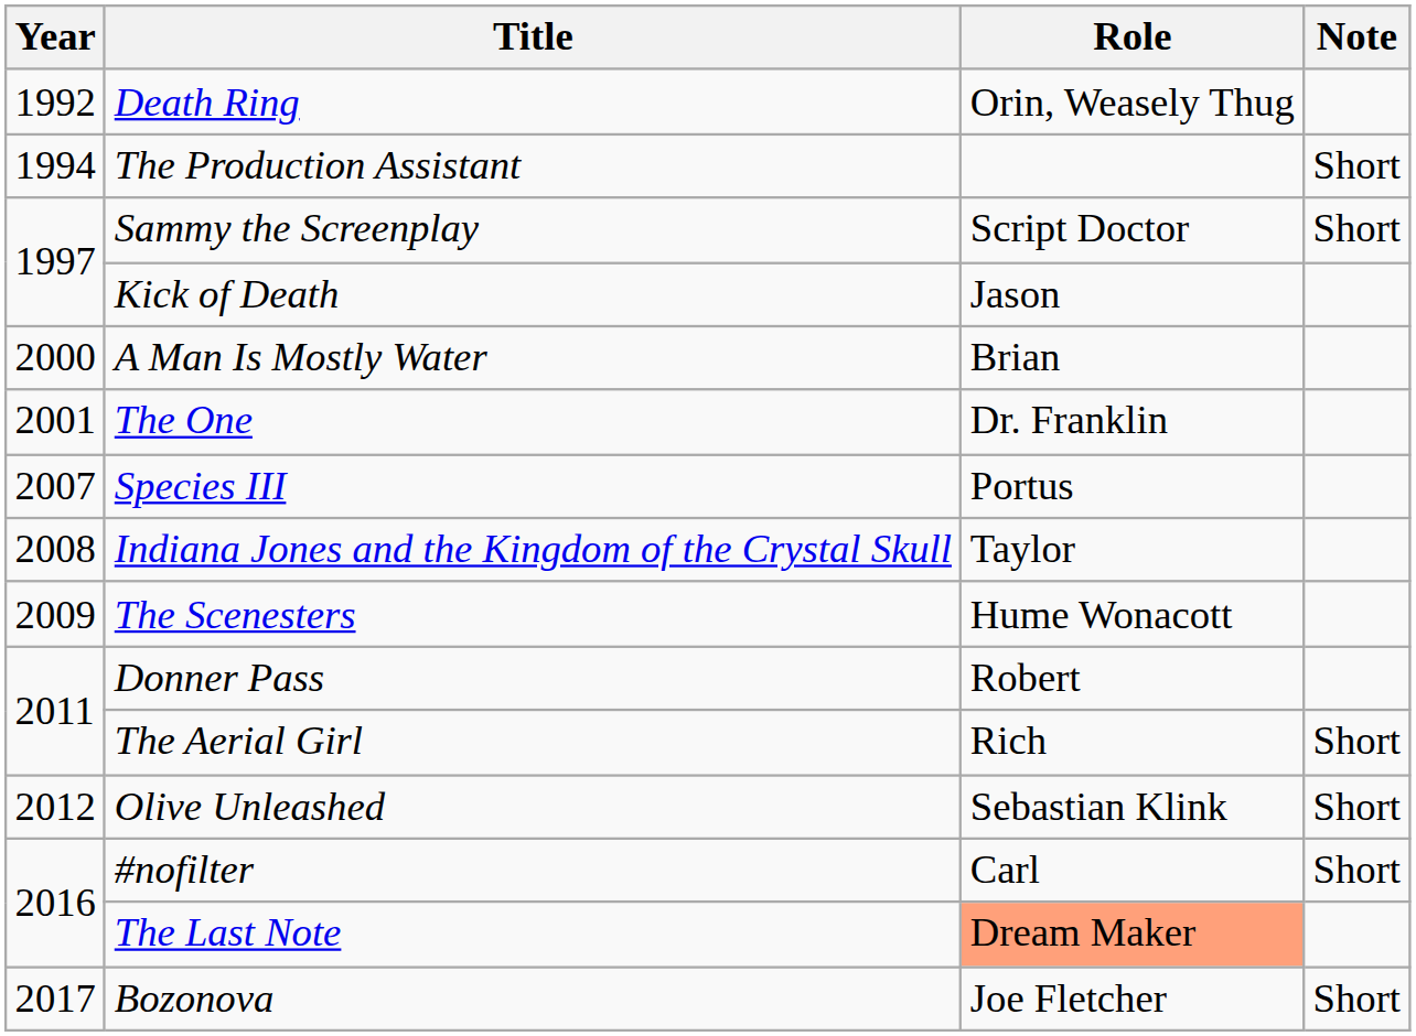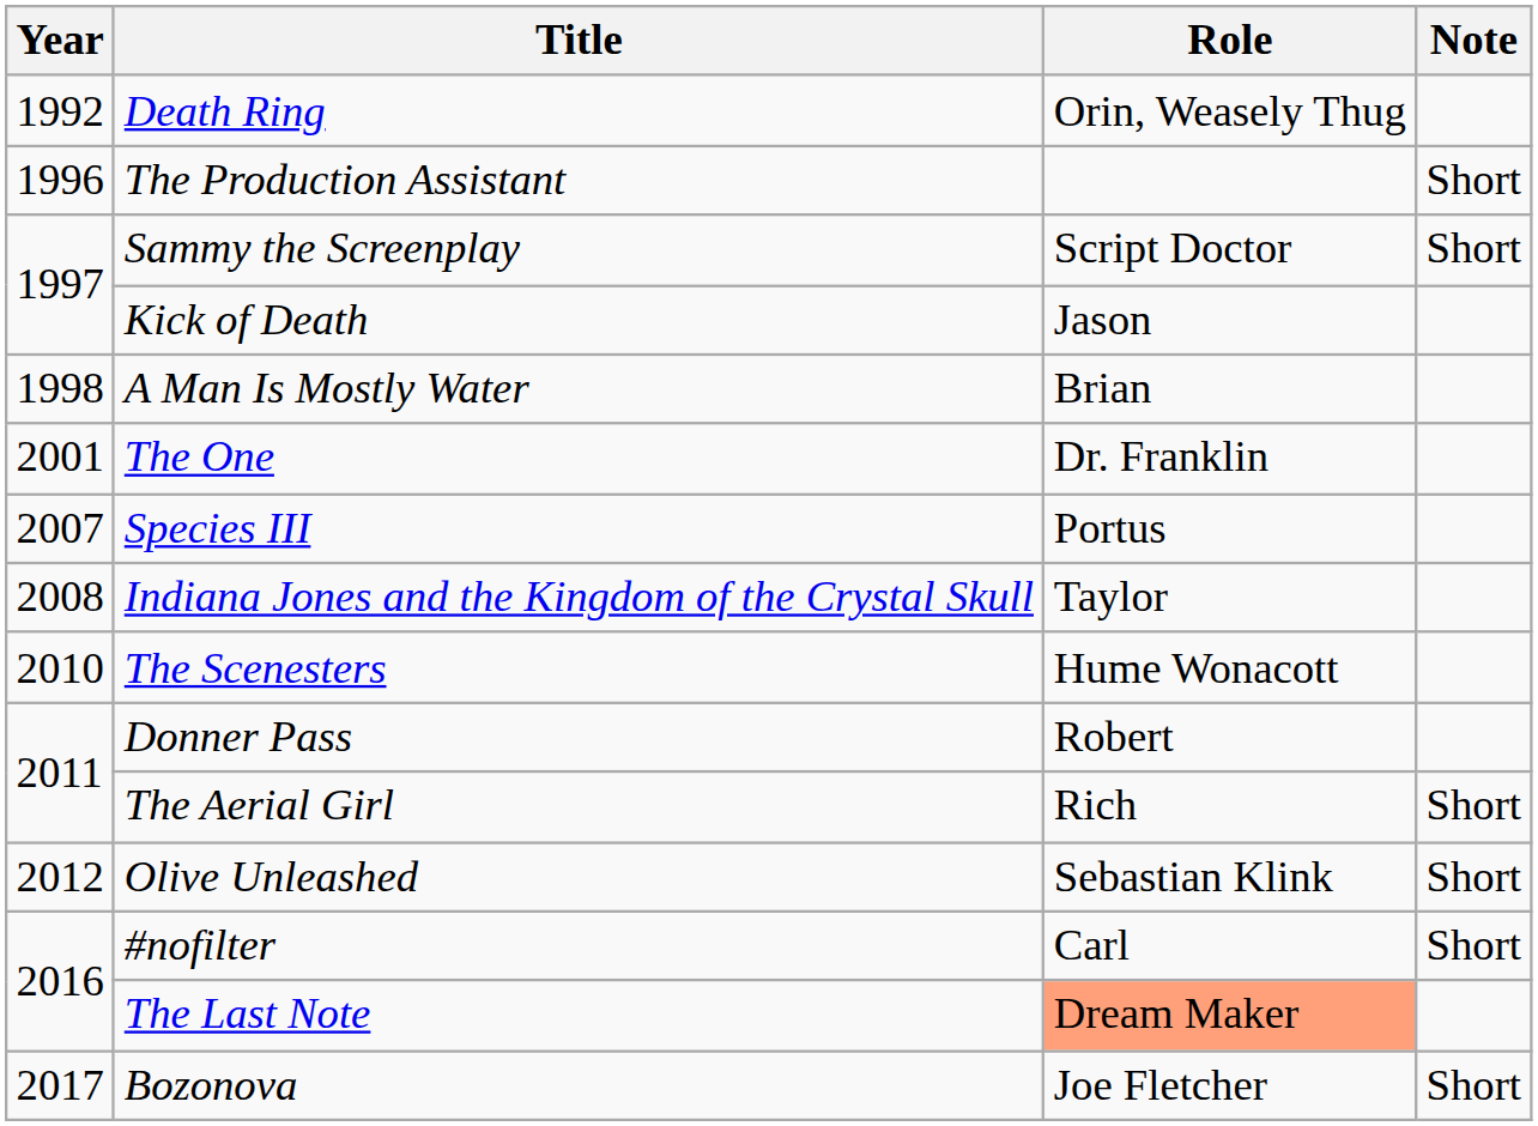The Production Assistant | Year: 1994 -> 1996
A Man Is Mostly Water | Year: 2000 -> 1998
The Scenesters | Year: 2009 -> 2010
